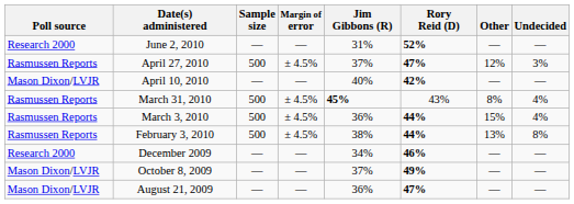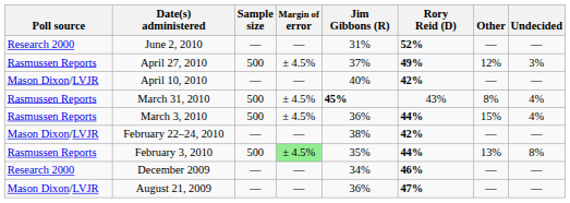April 27, 2010 | Rory Reid (D): 47% -> 49%
+ row: Mason Dixon/LVJR | February 22–24, 2010 | — | — | 38% | 42% | — | —
February 3, 2010 | Margin of error: no background -> lightgreen background
February 3, 2010 | Jim Gibbons (R): 38% -> 35%
- row: Mason Dixon/LVJR | October 8, 2009 | — | — | 37% | 49% | — | —
